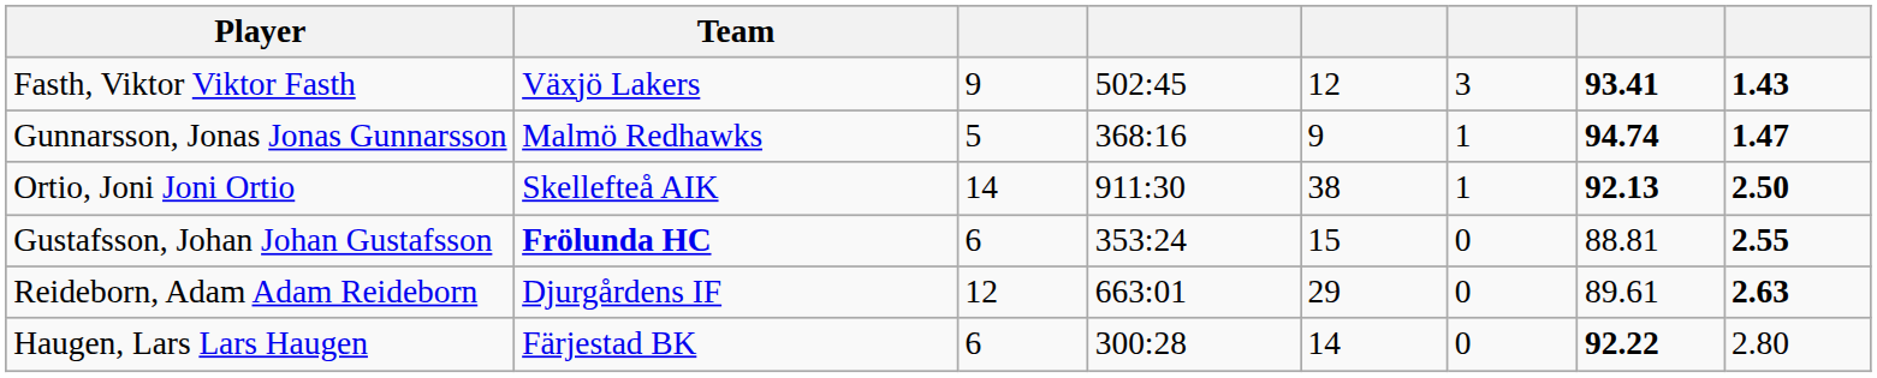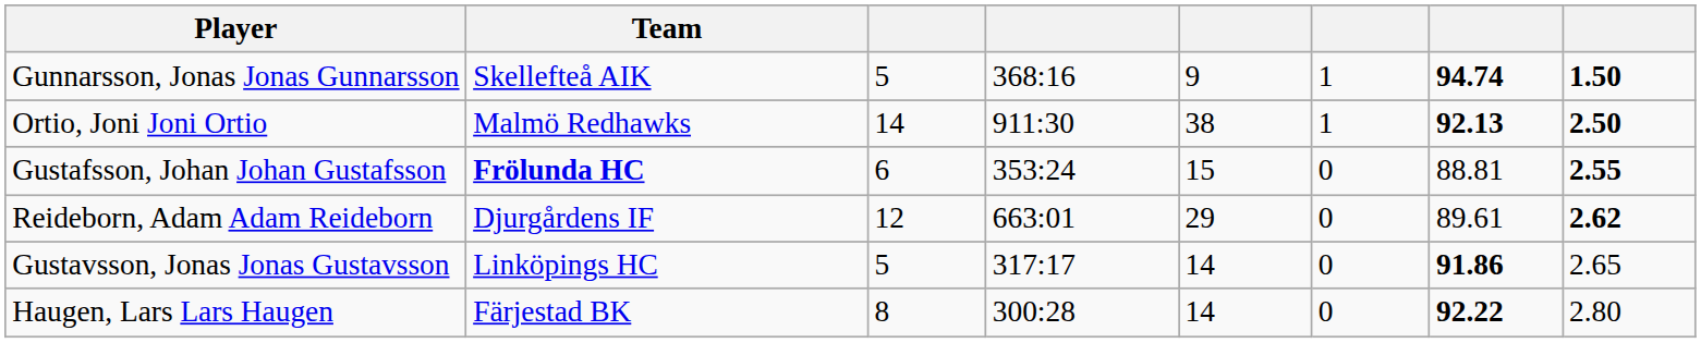- row: Fasth, Viktor Viktor Fasth | Växjö Lakers | 9 | 502:45 | 12 | 3 | 93.41 | 1.43
Gunnarsson, Jonas Jonas Gunnarsson | Team: Malmö Redhawks -> Skellefteå AIK
Gunnarsson, Jonas Jonas Gunnarsson | column 8: 1.47 -> 1.50
Ortio, Joni Joni Ortio | Team: Skellefteå AIK -> Malmö Redhawks
Reideborn, Adam Adam Reideborn | column 8: 2.63 -> 2.62
+ row: Gustavsson, Jonas Jonas Gustavsson | Linköpings HC | 5 | 317:17 | 14 | 0 | 91.86 | 2.65
Haugen, Lars Lars Haugen | column 3: 6 -> 8
